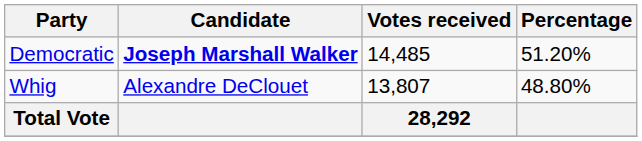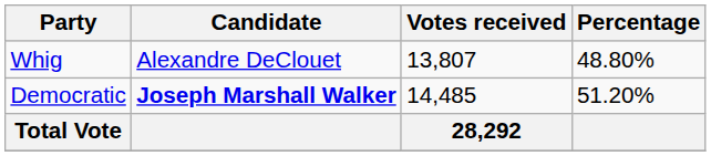rows swapped: Democratic <-> Whig
